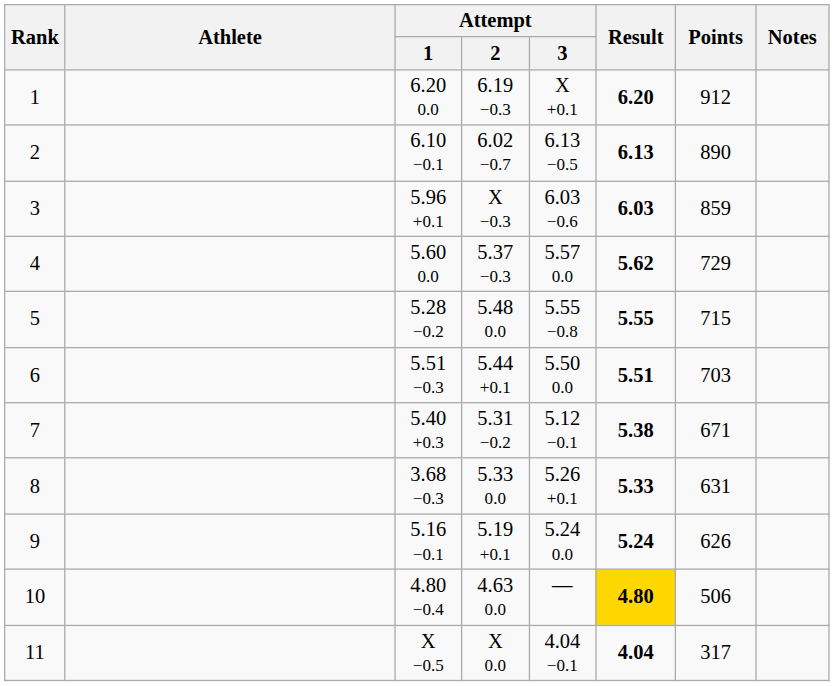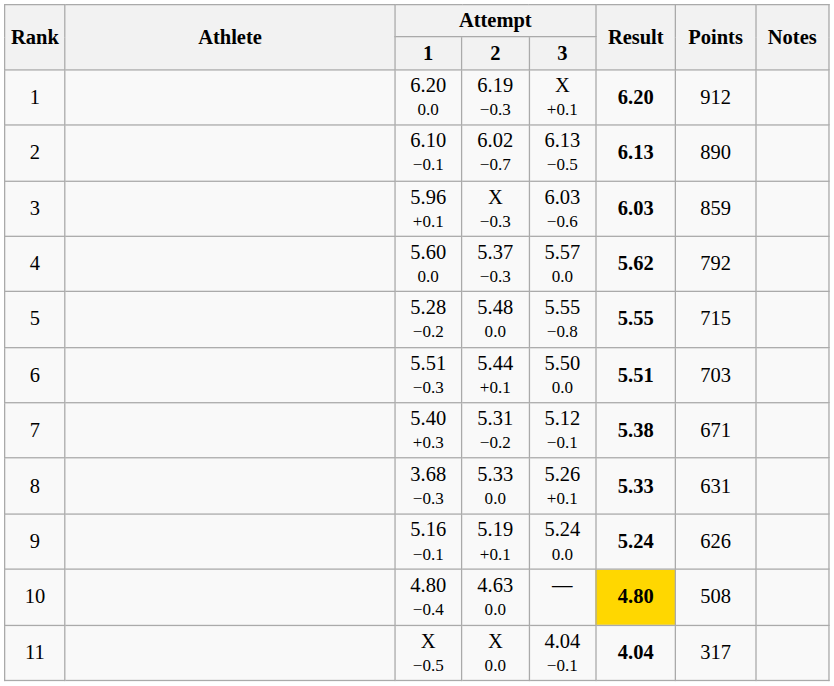4 | Points: 729 -> 792
10 | Points: 506 -> 508
